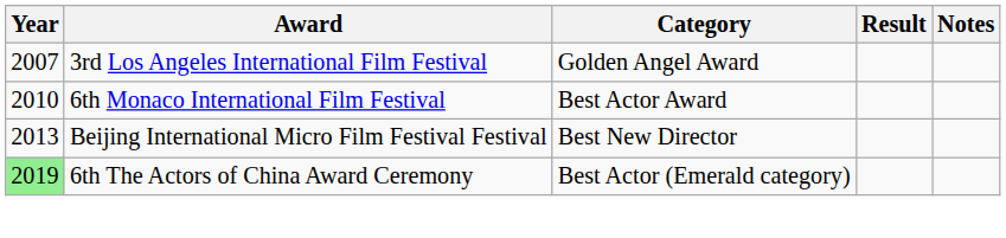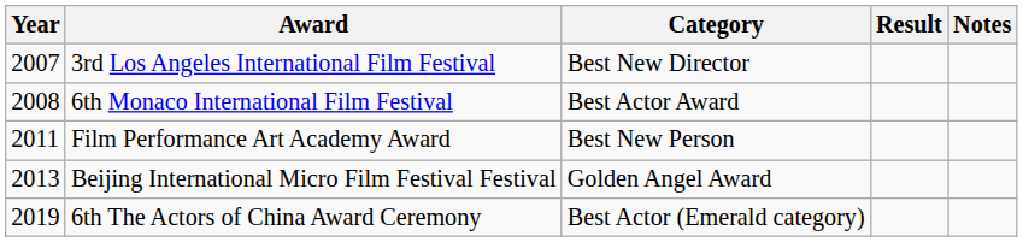3rd Los Angeles International Film Festival | Category: Golden Angel Award -> Best New Director
6th Monaco International Film Festival | Year: 2010 -> 2008
+ row: 2011 | Film Performance Art Academy Award | Best New Person
Beijing International Micro Film Festival Festival | Category: Best New Director -> Golden Angel Award
6th The Actors of China Award Ceremony | Year: lightgreen background -> no background
